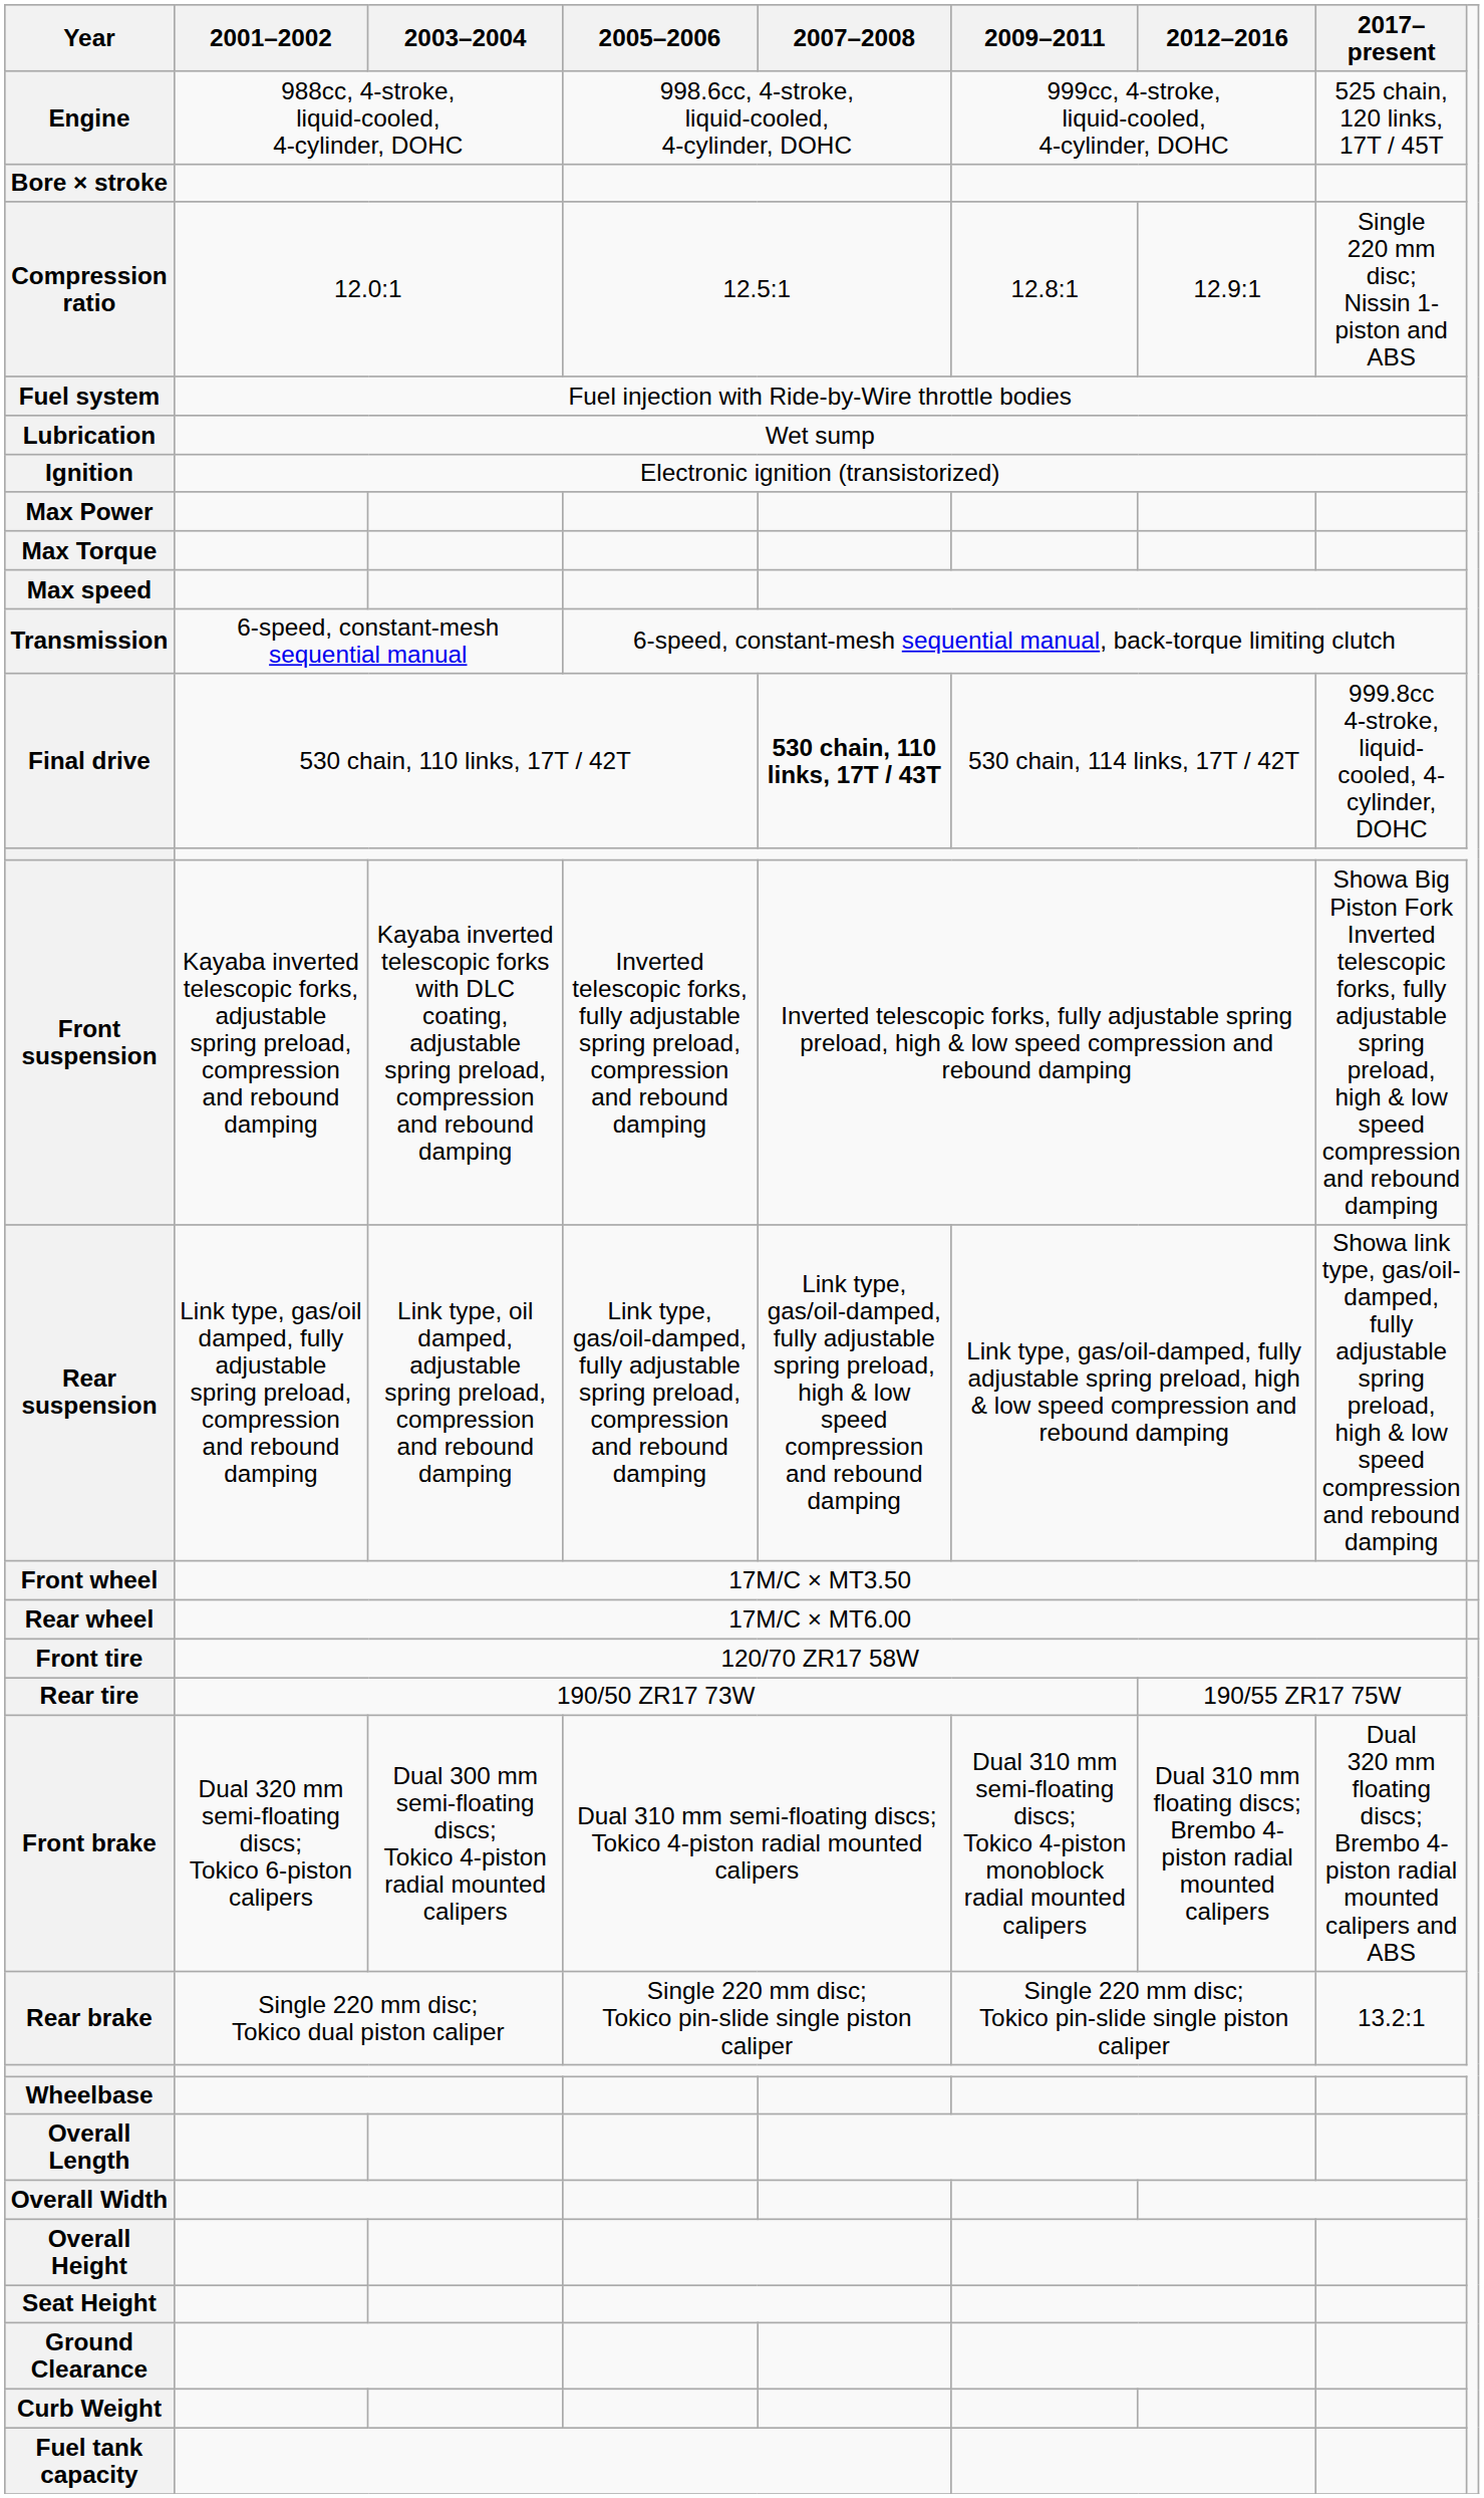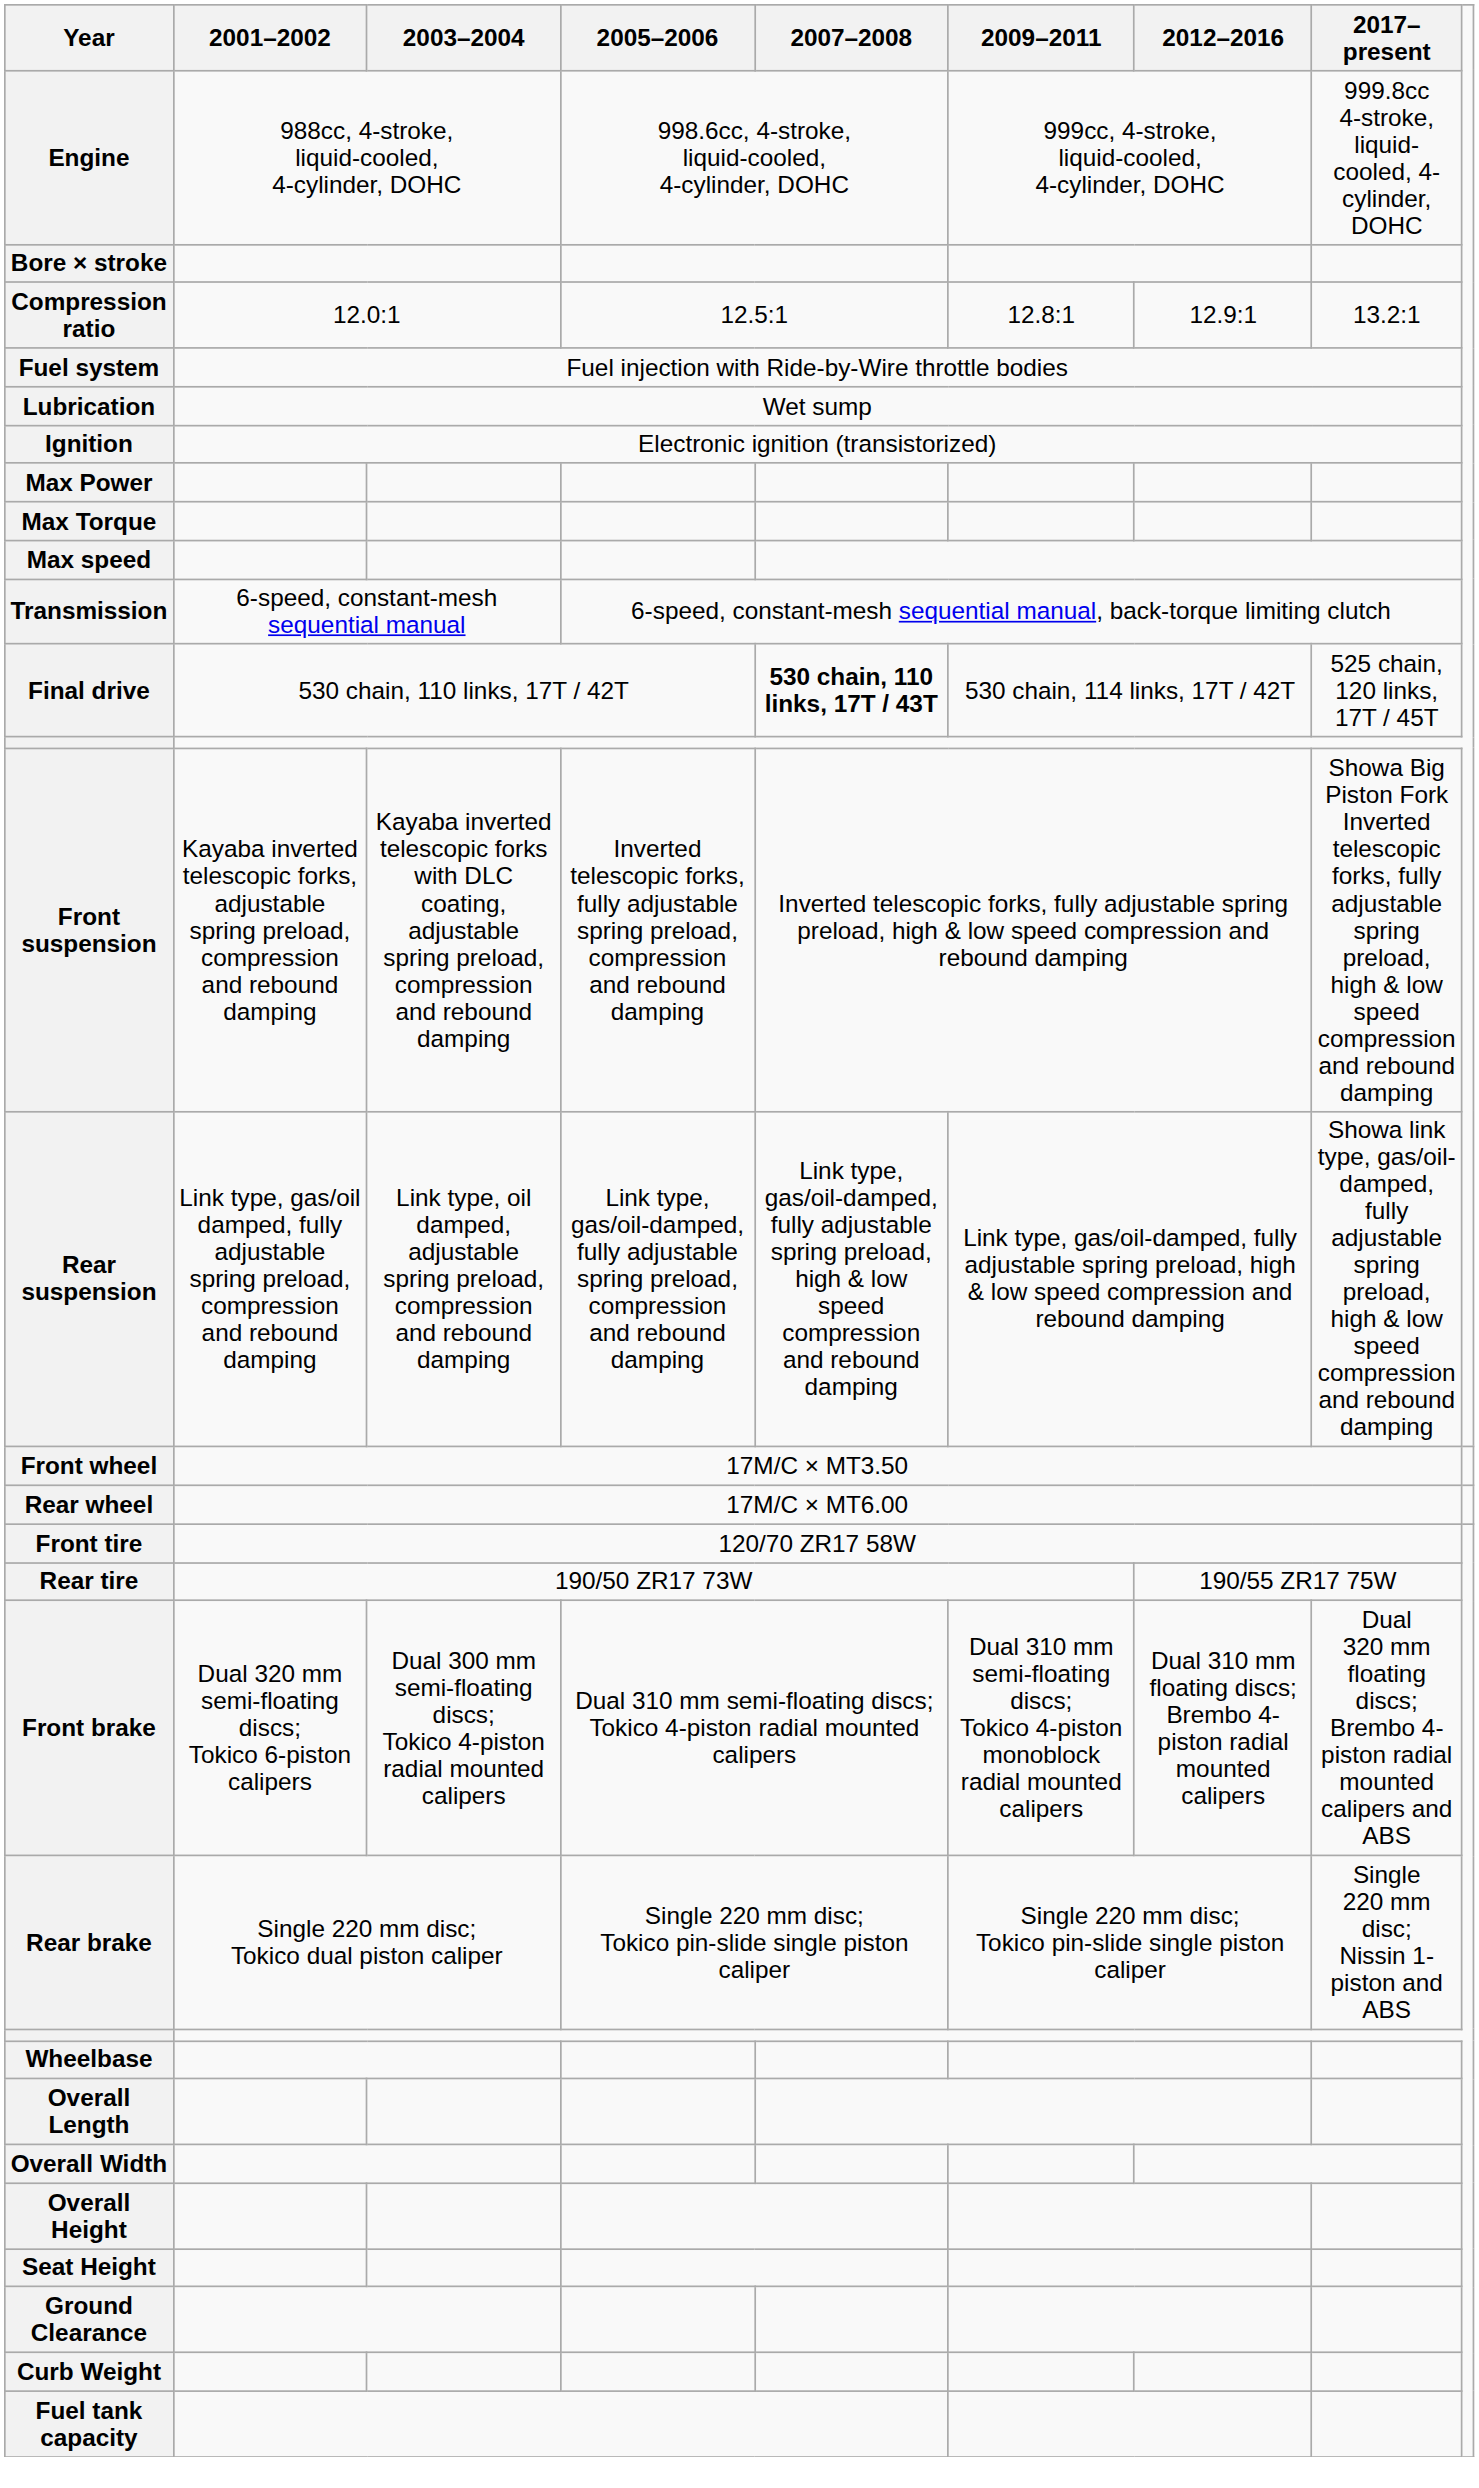Engine | 2017–present: 525 chain, 120 links, 17T / 45T -> 999.8cc 4-stroke, liquid-cooled, 4-cylinder, DOHC
Compression ratio | 2017–present: Single 220 mm disc; Nissin 1-piston and ABS -> 13.2:1
Final drive | 2017–present: 999.8cc 4-stroke, liquid-cooled, 4-cylinder, DOHC -> 525 chain, 120 links, 17T / 45T
Rear brake | 2017–present: 13.2:1 -> Single 220 mm disc; Nissin 1-piston and ABS
